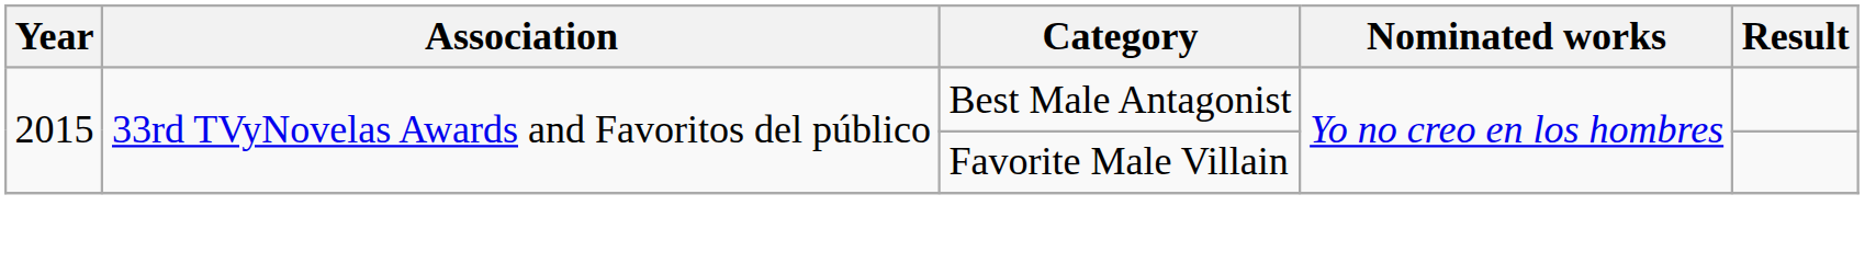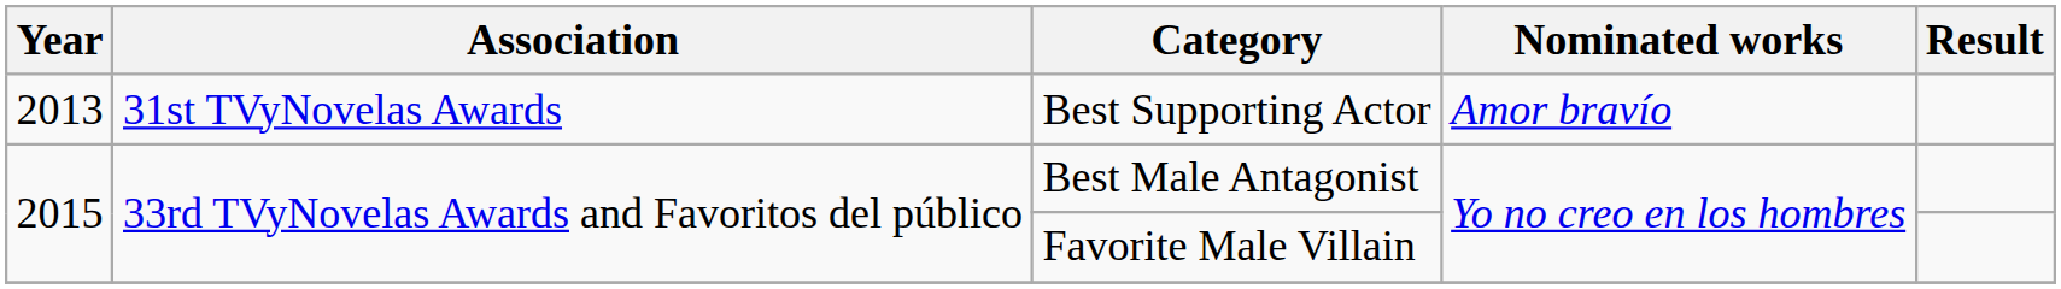+ row: 2013 | 31st TVyNovelas Awards | Best Supporting Actor | Amor bravío
